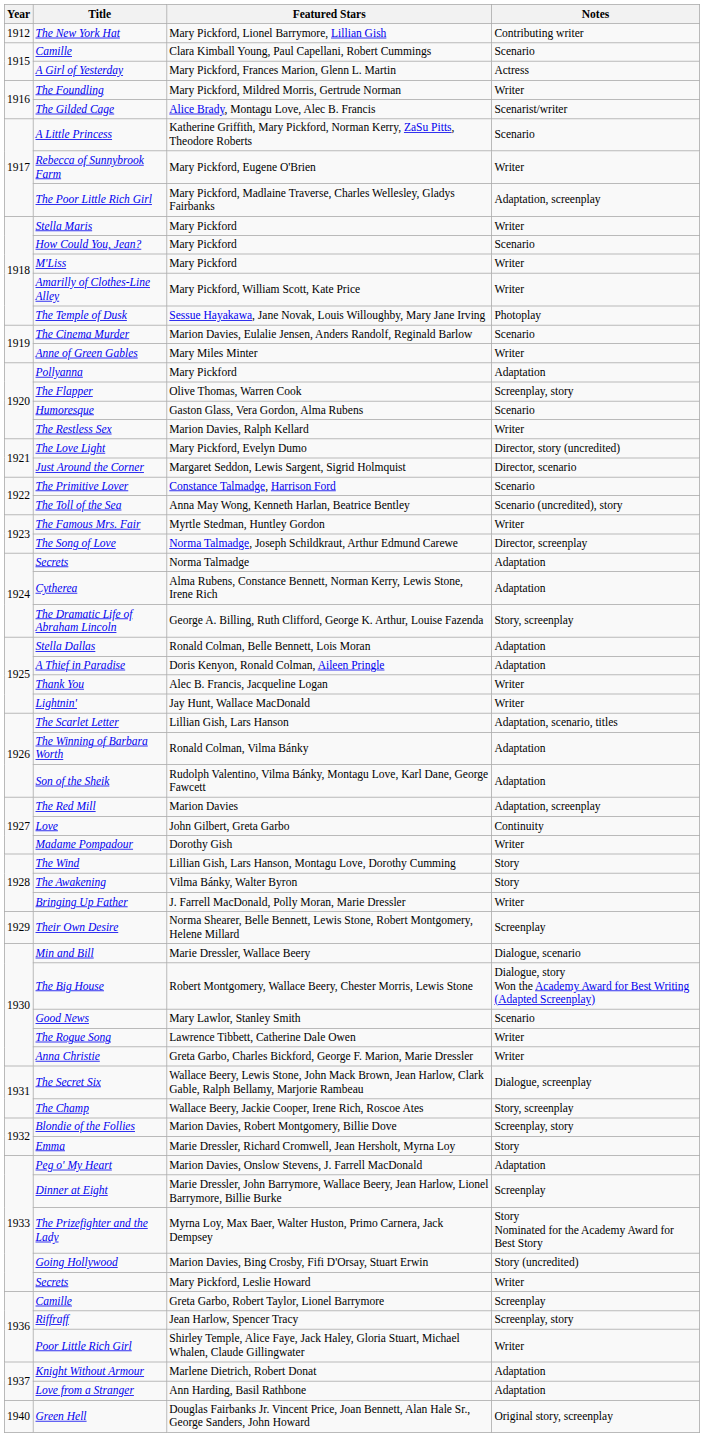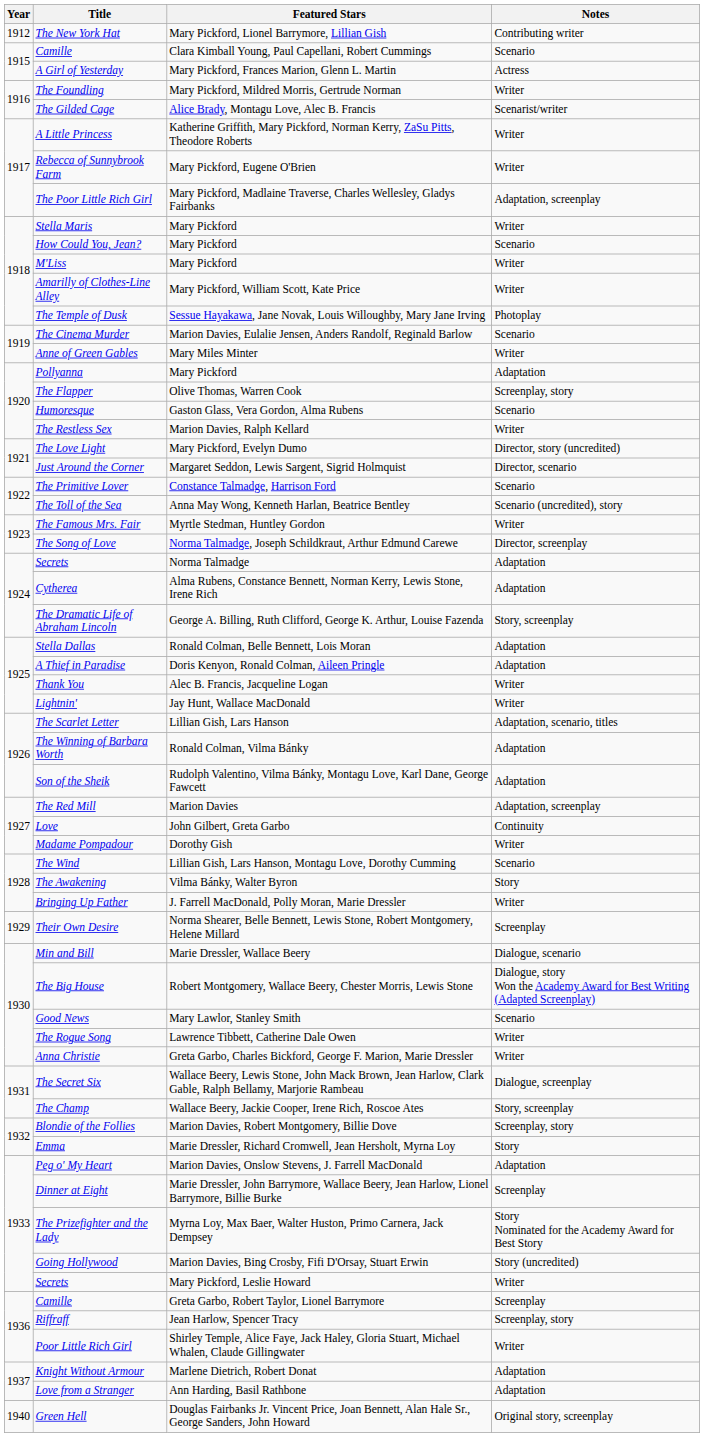A Little Princess | Notes: Scenario -> Writer
The Wind | Notes: Story -> Scenario
